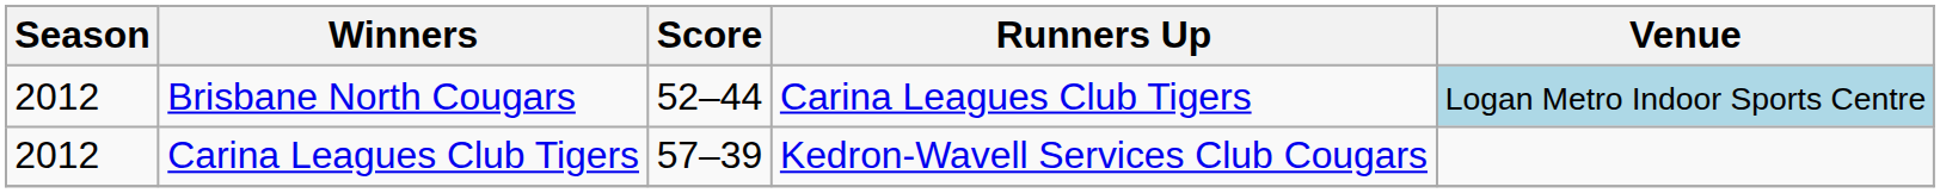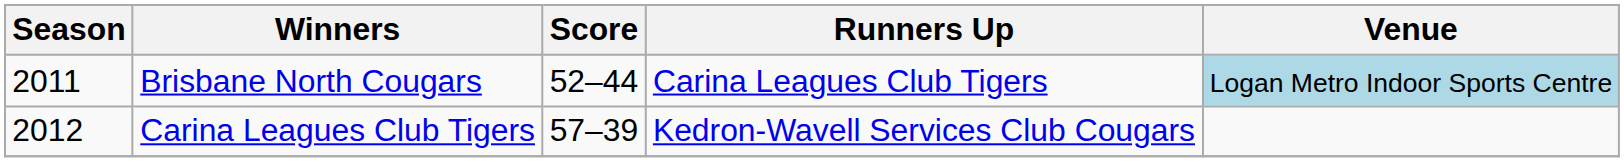Brisbane North Cougars | Season: 2012 -> 2011
